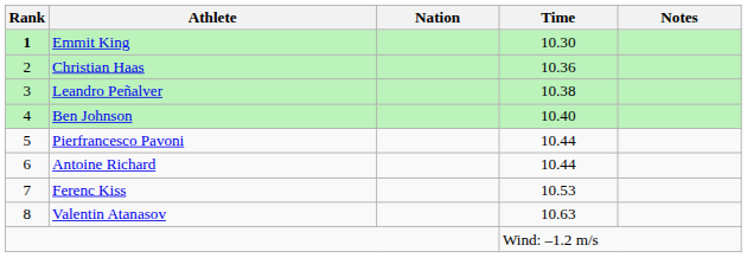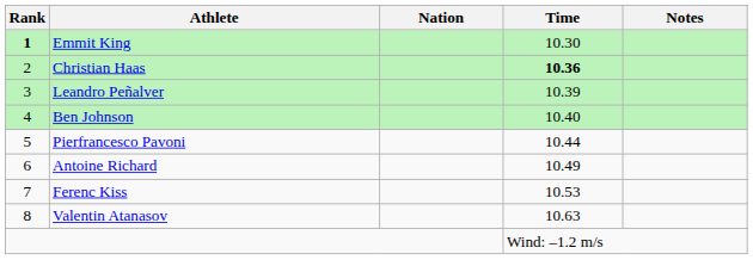Christian Haas | Time: normal -> bold
Leandro Peñalver | Time: 10.38 -> 10.39
Antoine Richard | Time: 10.44 -> 10.49
